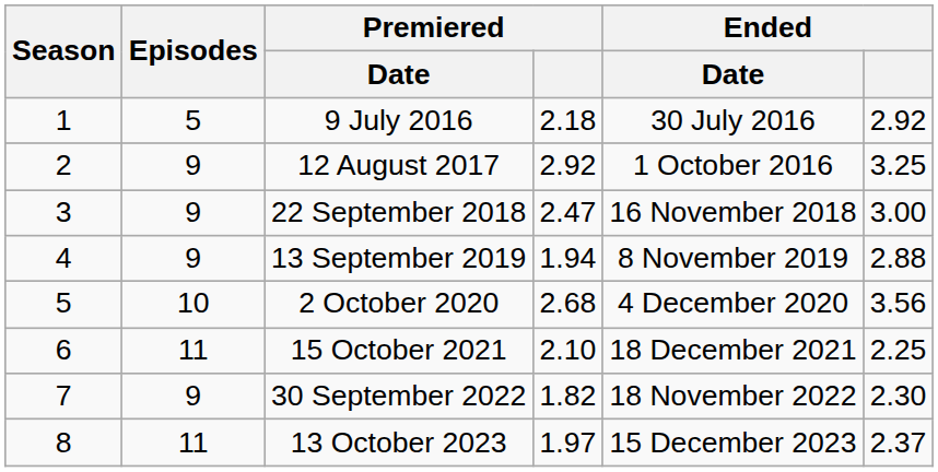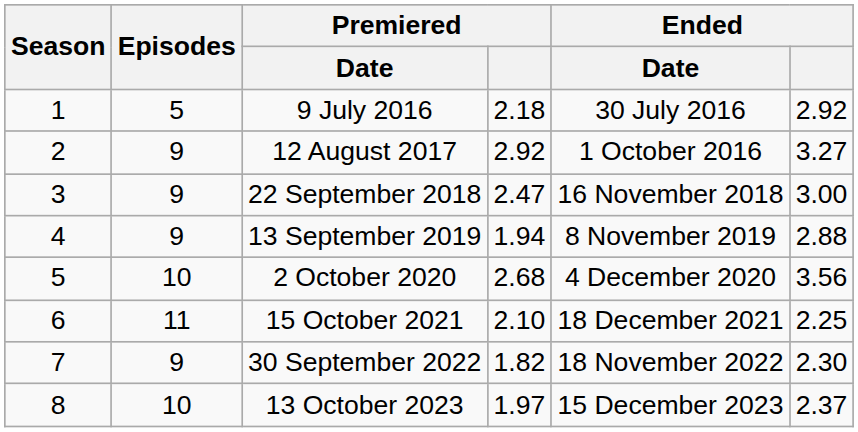12 August 2017 | Ended: 3.25 -> 3.27
13 October 2023 | Episodes: 11 -> 10
